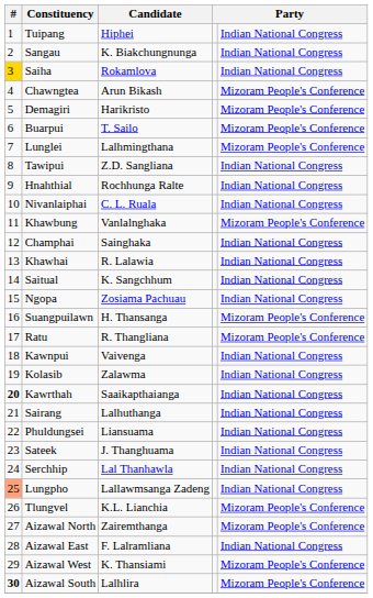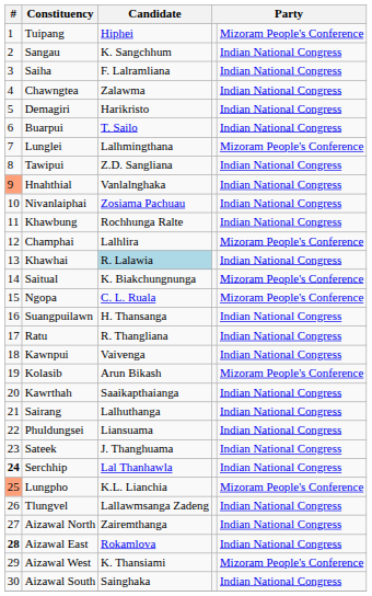Tuipang | column 5: Indian National Congress -> Mizoram People's Conference
Sangau | Candidate: K. Biakchungnunga -> K. Sangchhum
Saiha | #: gold background -> no background
Saiha | Candidate: Rokamlova -> F. Lalramliana
Chawngtea | Candidate: Arun Bikash -> Zalawma
Chawngtea | column 5: Mizoram People's Conference -> Indian National Congress
Demagiri | column 5: Mizoram People's Conference -> Indian National Congress
Buarpui | column 5: Mizoram People's Conference -> Indian National Congress
Hnahthial | #: no background -> lightsalmon background
Hnahthial | Candidate: Rochhunga Ralte -> Vanlalnghaka
Nivanlaiphai | Candidate: C. L. Ruala -> Zosiama Pachuau
Khawbung | Candidate: Vanlalnghaka -> Rochhunga Ralte
Khawbung | column 5: Mizoram People's Conference -> Indian National Congress
Champhai | Candidate: Sainghaka -> Lalhlira
Champhai | column 5: Indian National Congress -> Mizoram People's Conference
Khawhai | Candidate: no background -> lightblue background
Saitual | Candidate: K. Sangchhum -> K. Biakchungnunga
Saitual | column 5: Indian National Congress -> Mizoram People's Conference
Ngopa | Candidate: Zosiama Pachuau -> C. L. Ruala
Ngopa | column 5: Indian National Congress -> Mizoram People's Conference
Suangpuilawn | column 5: Mizoram People's Conference -> Indian National Congress
Ratu | column 5: Mizoram People's Conference -> Indian National Congress
Kolasib | Candidate: Zalawma -> Arun Bikash
Kolasib | column 5: Indian National Congress -> Mizoram People's Conference
Kawrthah | #: bold -> normal
Serchhip | #: normal -> bold
Lungpho | Candidate: Lallawmsanga Zadeng -> K.L. Lianchia
Lungpho | column 5: Indian National Congress -> Mizoram People's Conference
Tlungvel | Candidate: K.L. Lianchia -> Lallawmsanga Zadeng
Tlungvel | column 5: Mizoram People's Conference -> Indian National Congress
Aizawal North | column 5: Mizoram People's Conference -> Indian National Congress
Aizawal East | #: normal -> bold
Aizawal East | Candidate: F. Lalramliana -> Rokamlova
Aizawal South | #: bold -> normal
Aizawal South | Candidate: Lalhlira -> Sainghaka
Aizawal South | column 5: Mizoram People's Conference -> Indian National Congress
